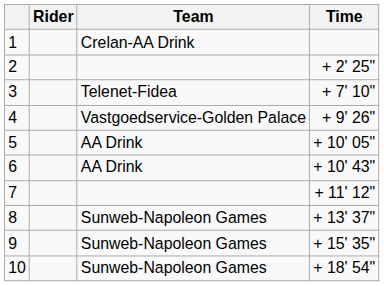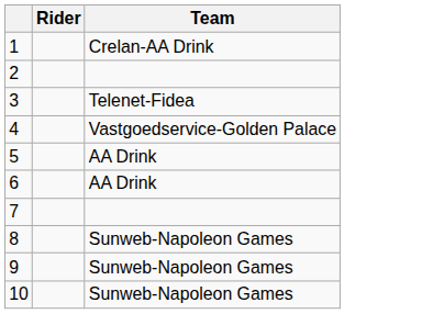- column: Time | + 2' 25" | + 7' 10" | + 9' 26" | + 10' 05" | + 10' 43" | + 11' 12" | + 13' 37" | + 15' 35" | + 18' 54"
